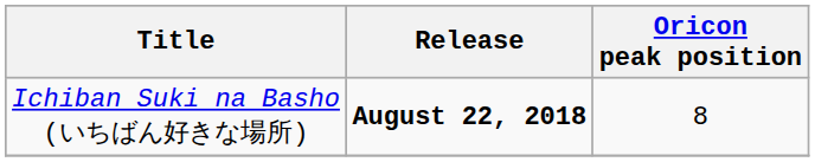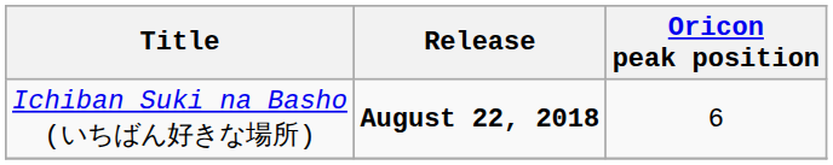Ichiban Suki na Basho (いちばん好きな場所) | Oricon peak position: 8 -> 6
